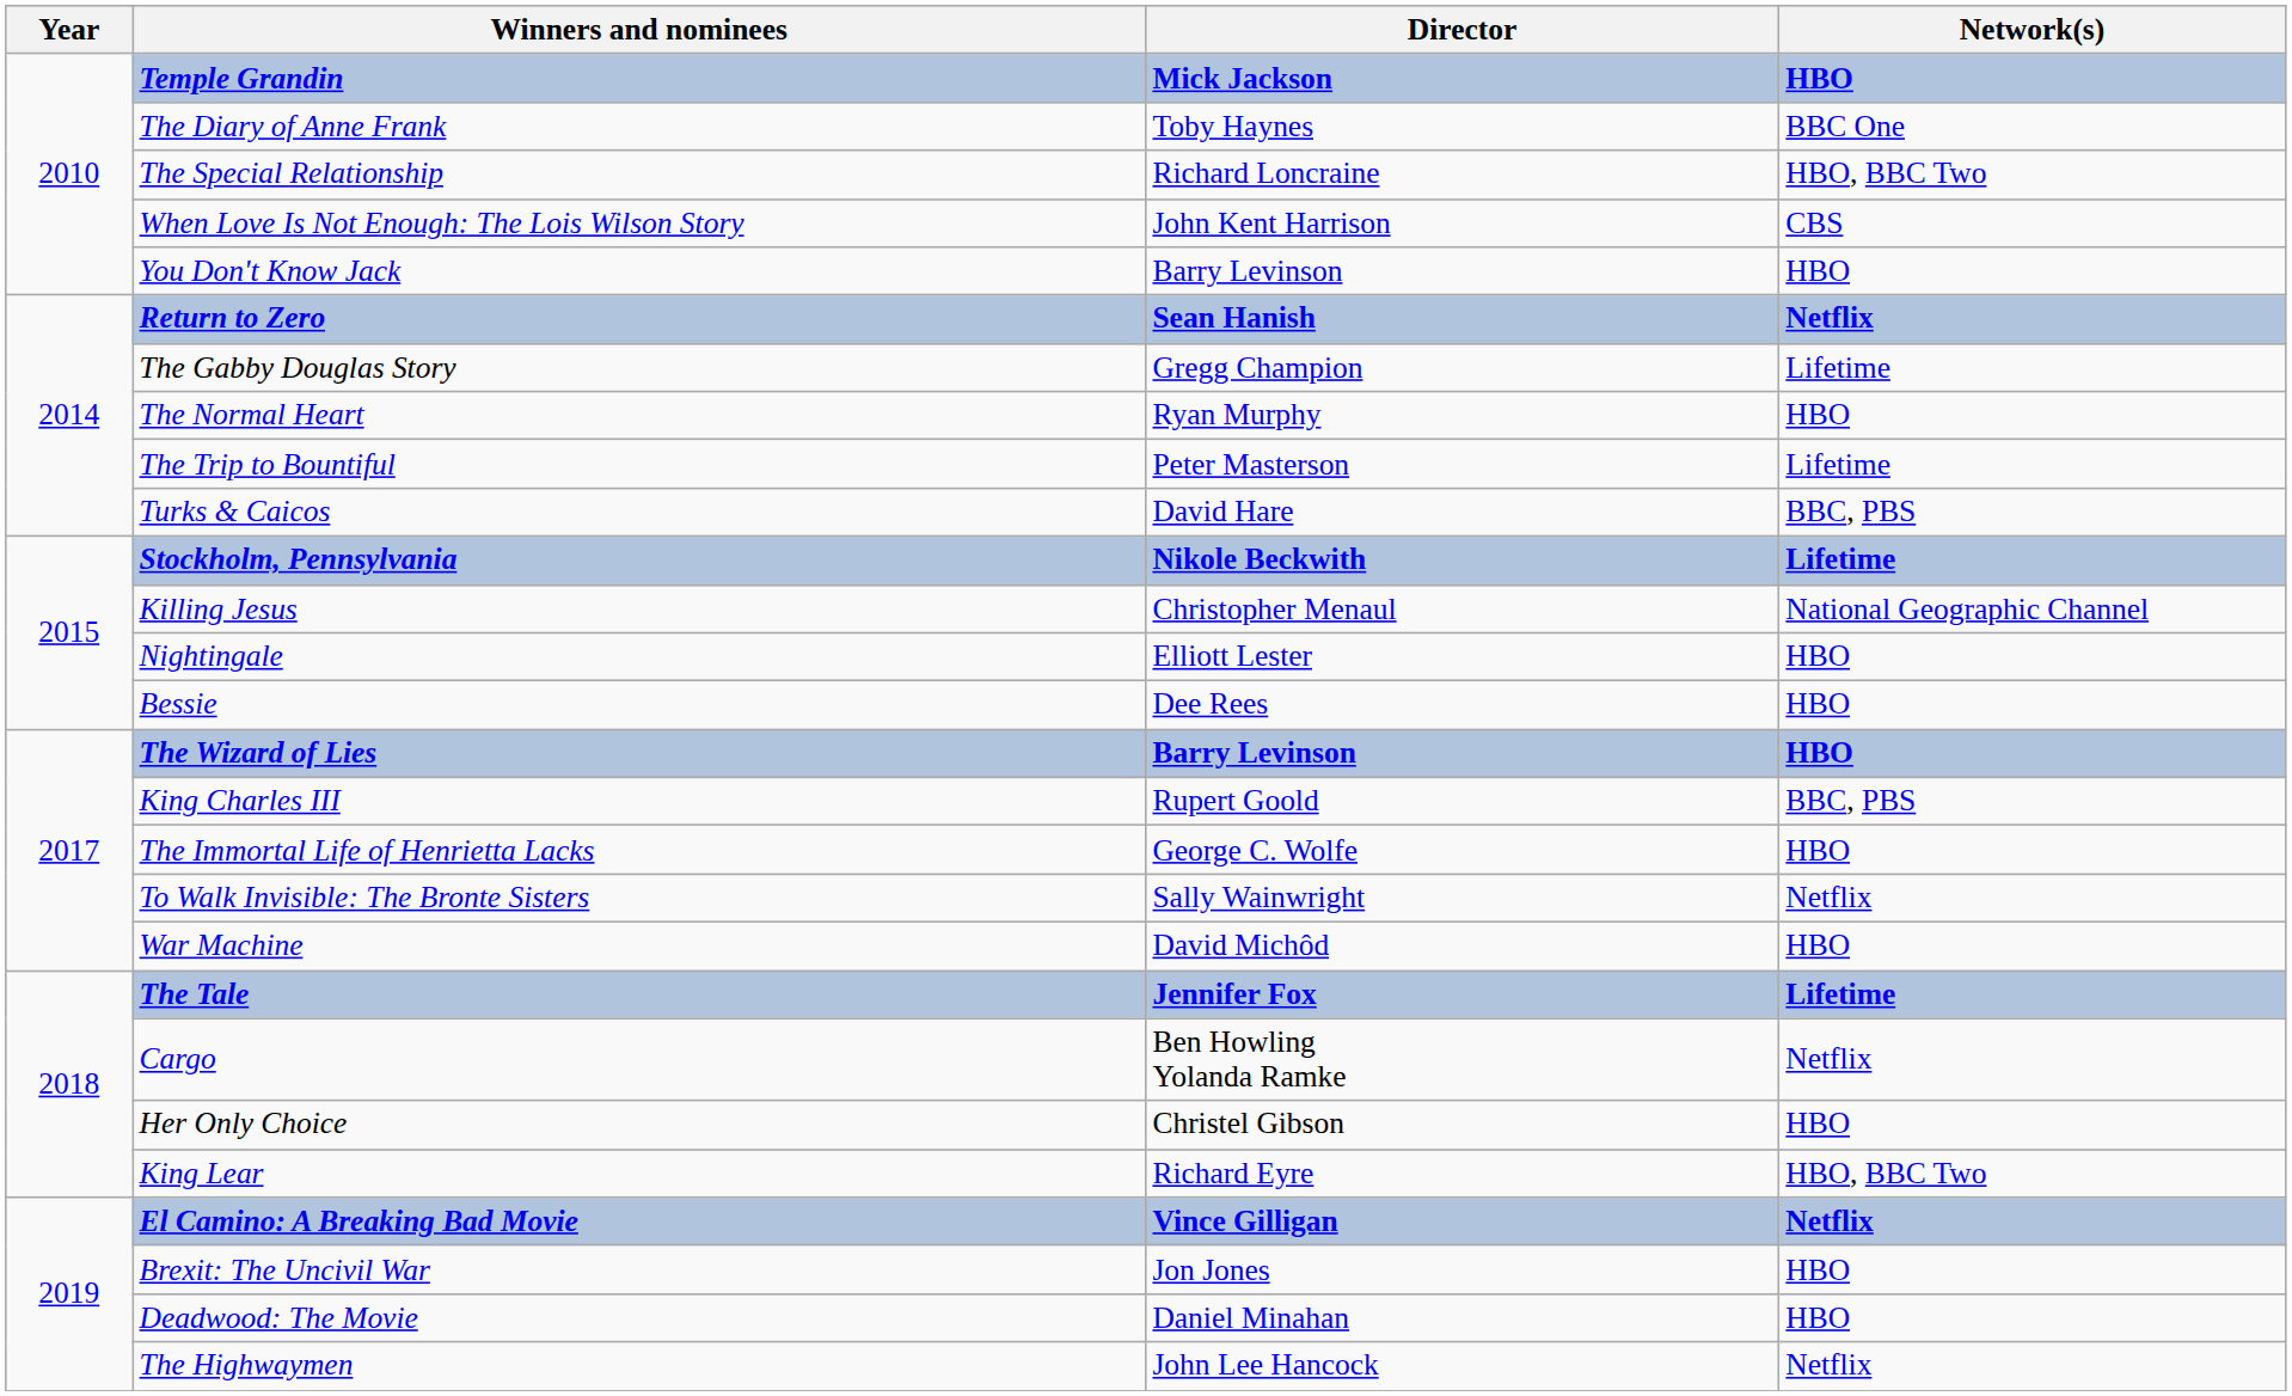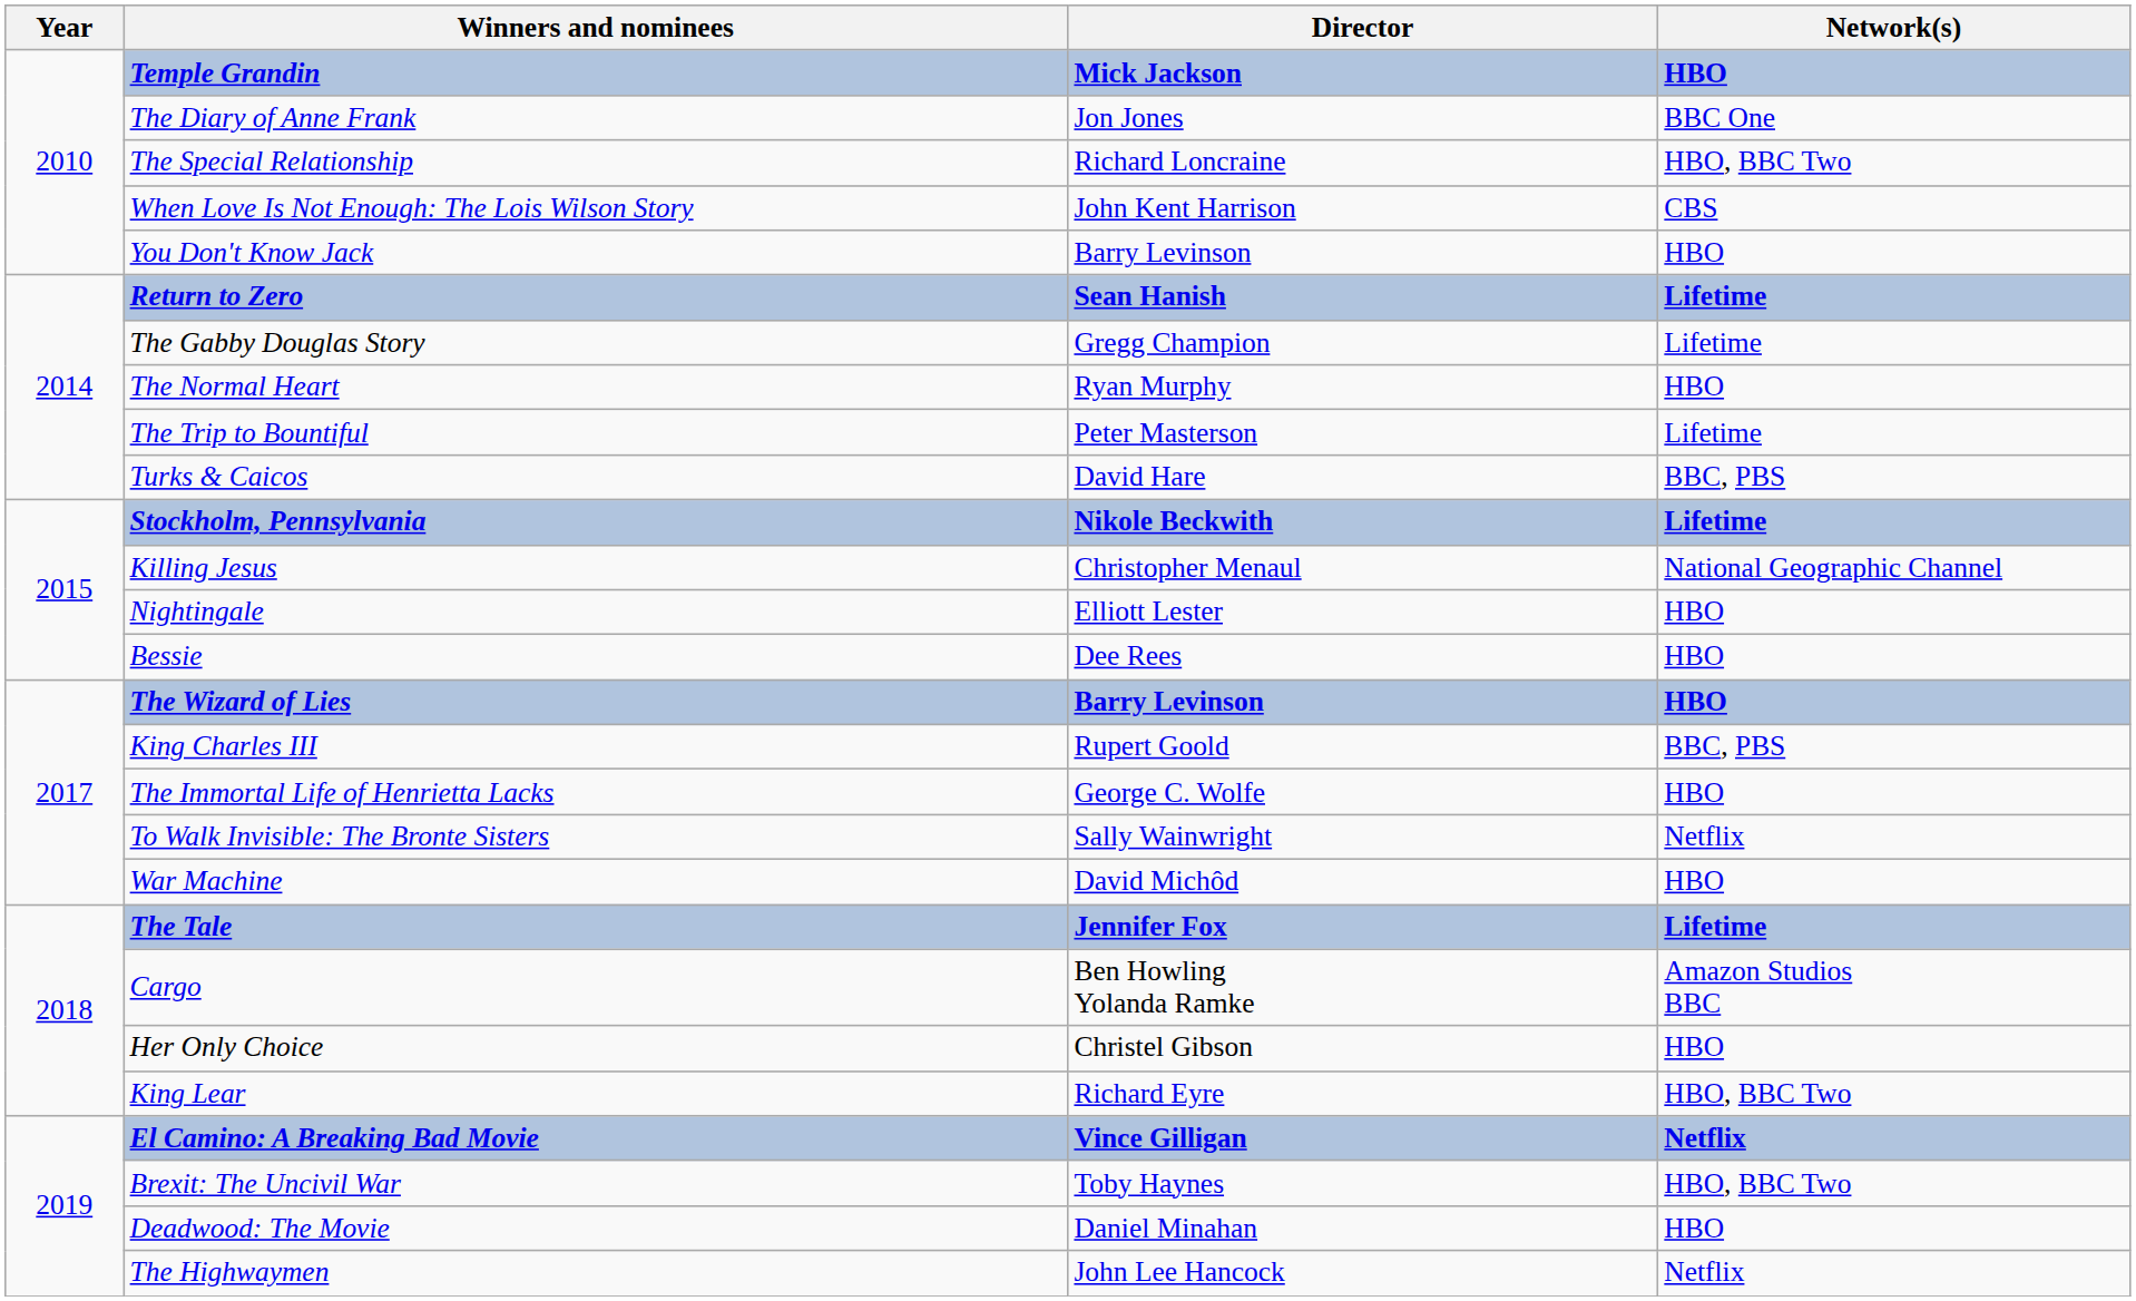The Diary of Anne Frank | Director: Toby Haynes -> Jon Jones
Return to Zero | Network(s): Netflix -> Lifetime
Cargo | Network(s): Netflix -> Amazon Studios BBC
Brexit: The Uncivil War | Director: Jon Jones -> Toby Haynes
Brexit: The Uncivil War | Network(s): HBO -> HBO, BBC Two
